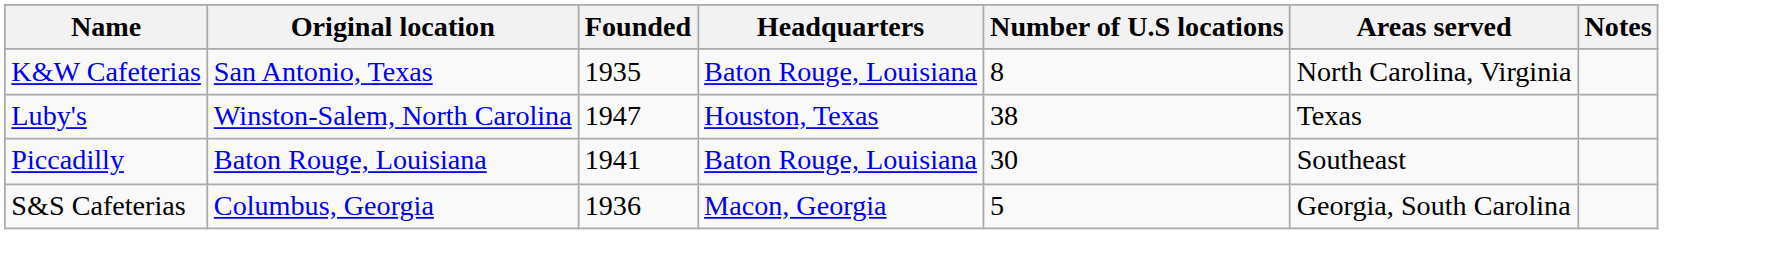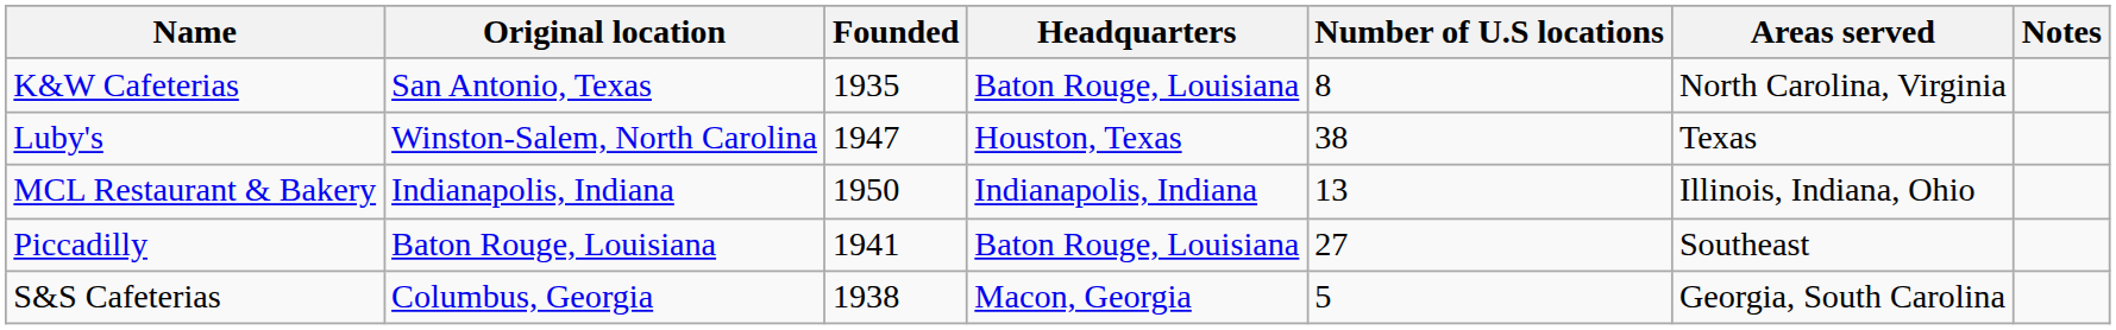+ row: MCL Restaurant & Bakery | Indianapolis, Indiana | 1950 | Indianapolis, Indiana | 13 | Illinois, Indiana, Ohio
Piccadilly | Number of U.S locations: 30 -> 27
S&S Cafeterias | Founded: 1936 -> 1938
